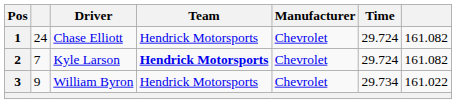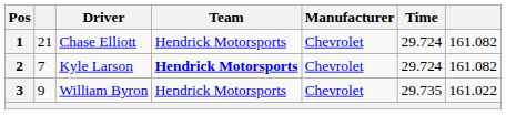1 | column 2: 24 -> 21
3 | Time: 29.734 -> 29.735
